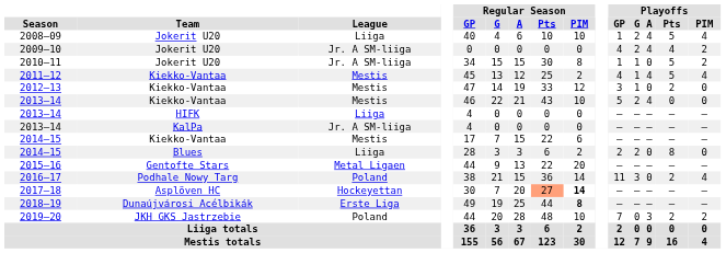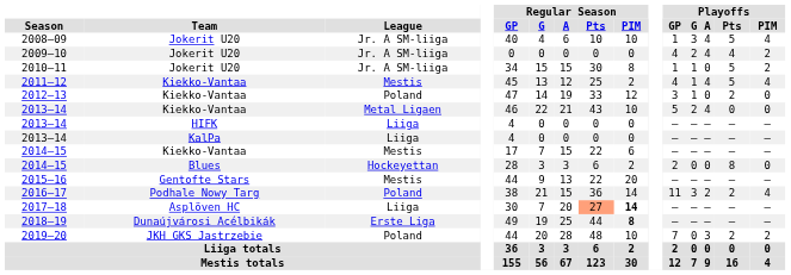2008–09 | League: Liiga -> Jr. A SM-liiga
2008–09 | Playoffs / G: 2 -> 3
2012–13 | League: Mestis -> Poland
2013–14 / Kiekko-Vantaa | League: Mestis -> Metal Ligaen
2013–14 / KalPa | League: Jr. A SM-liiga -> Liiga
2014–15 / Blues | League: Liiga -> Hockeyettan
2014–15 / Blues | Playoffs / G: 2 -> 0
2015–16 | League: Metal Ligaen -> Mestis
2016–17 | Playoffs / A: 0 -> 2
2017–18 | League: Hockeyettan -> Liiga
